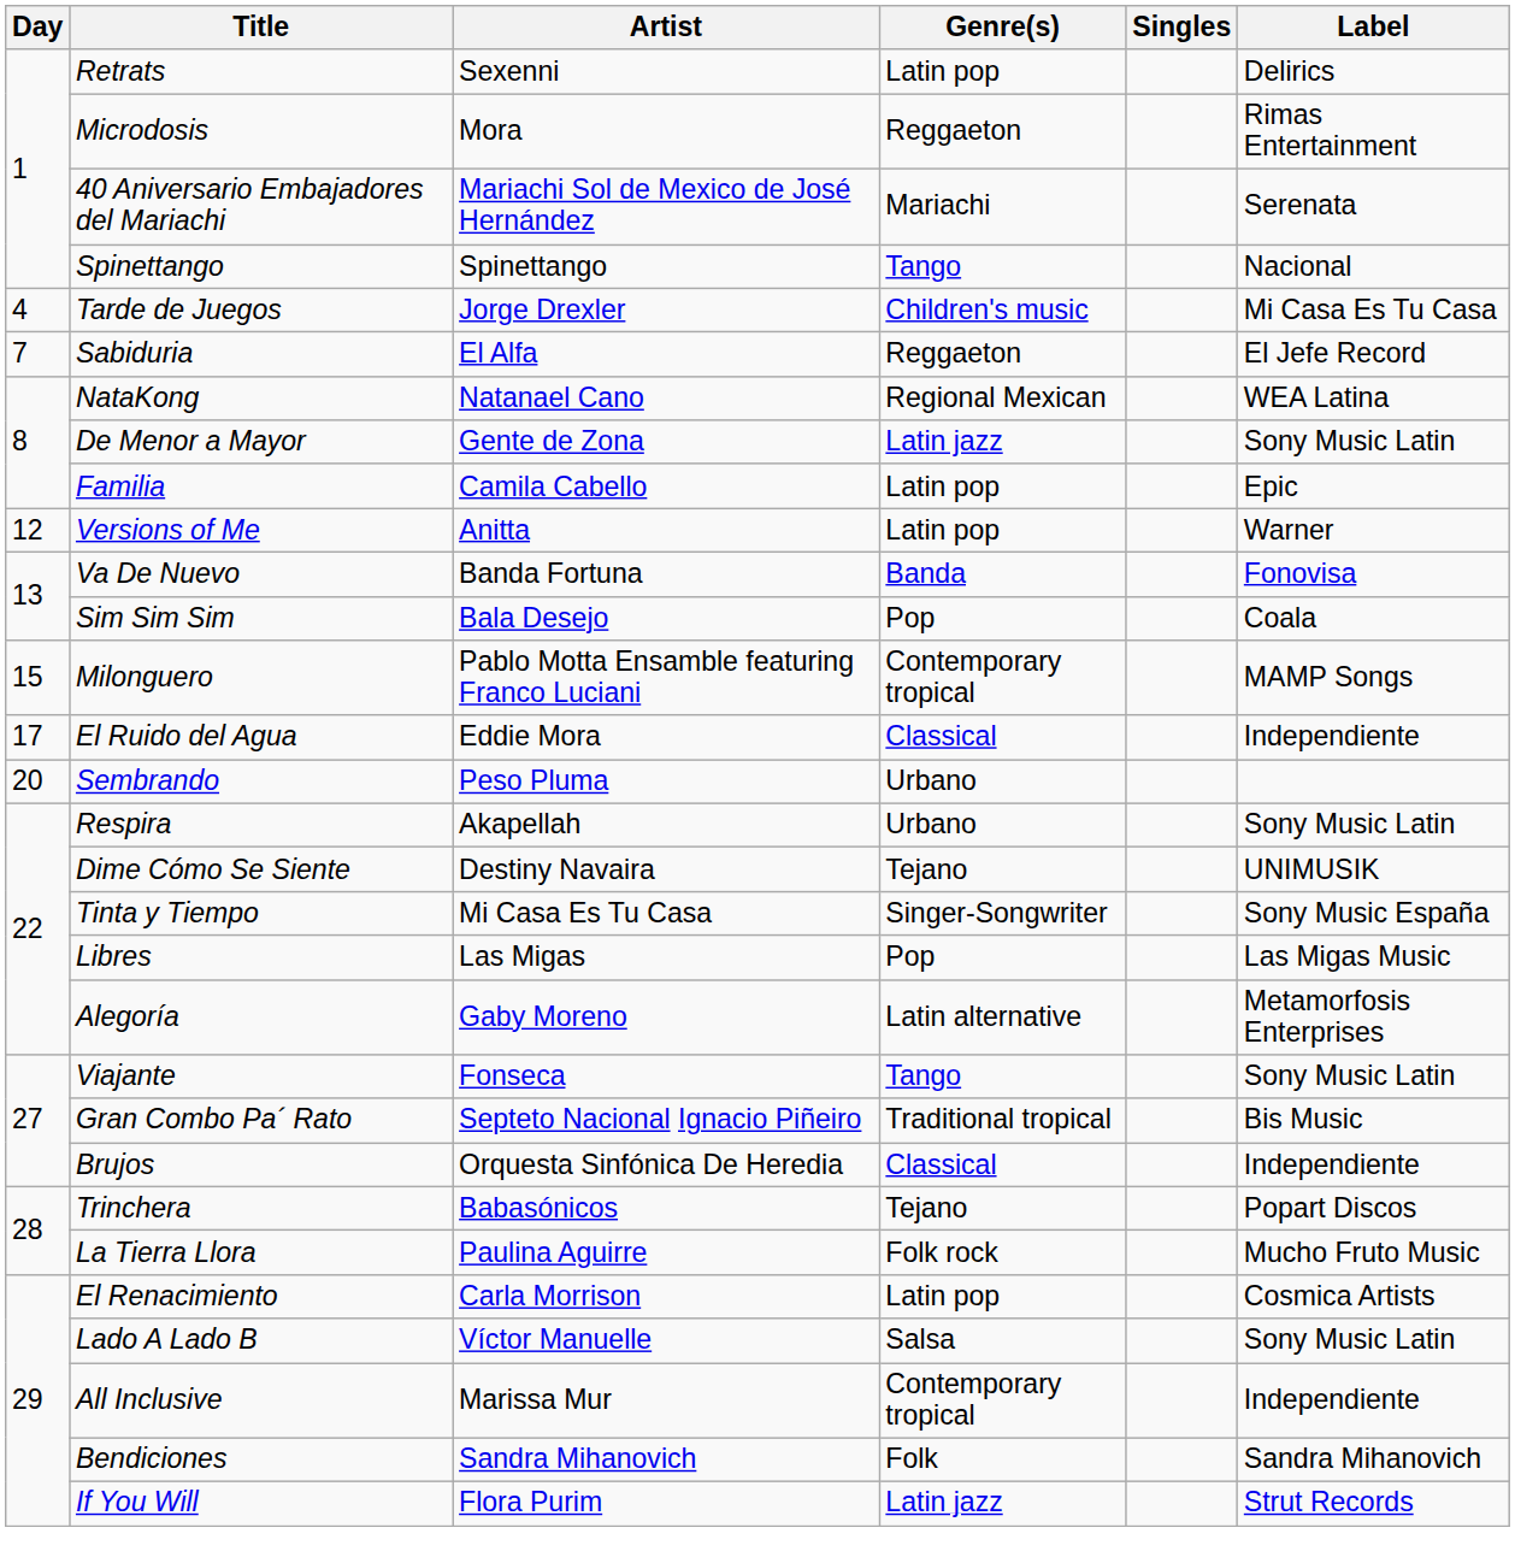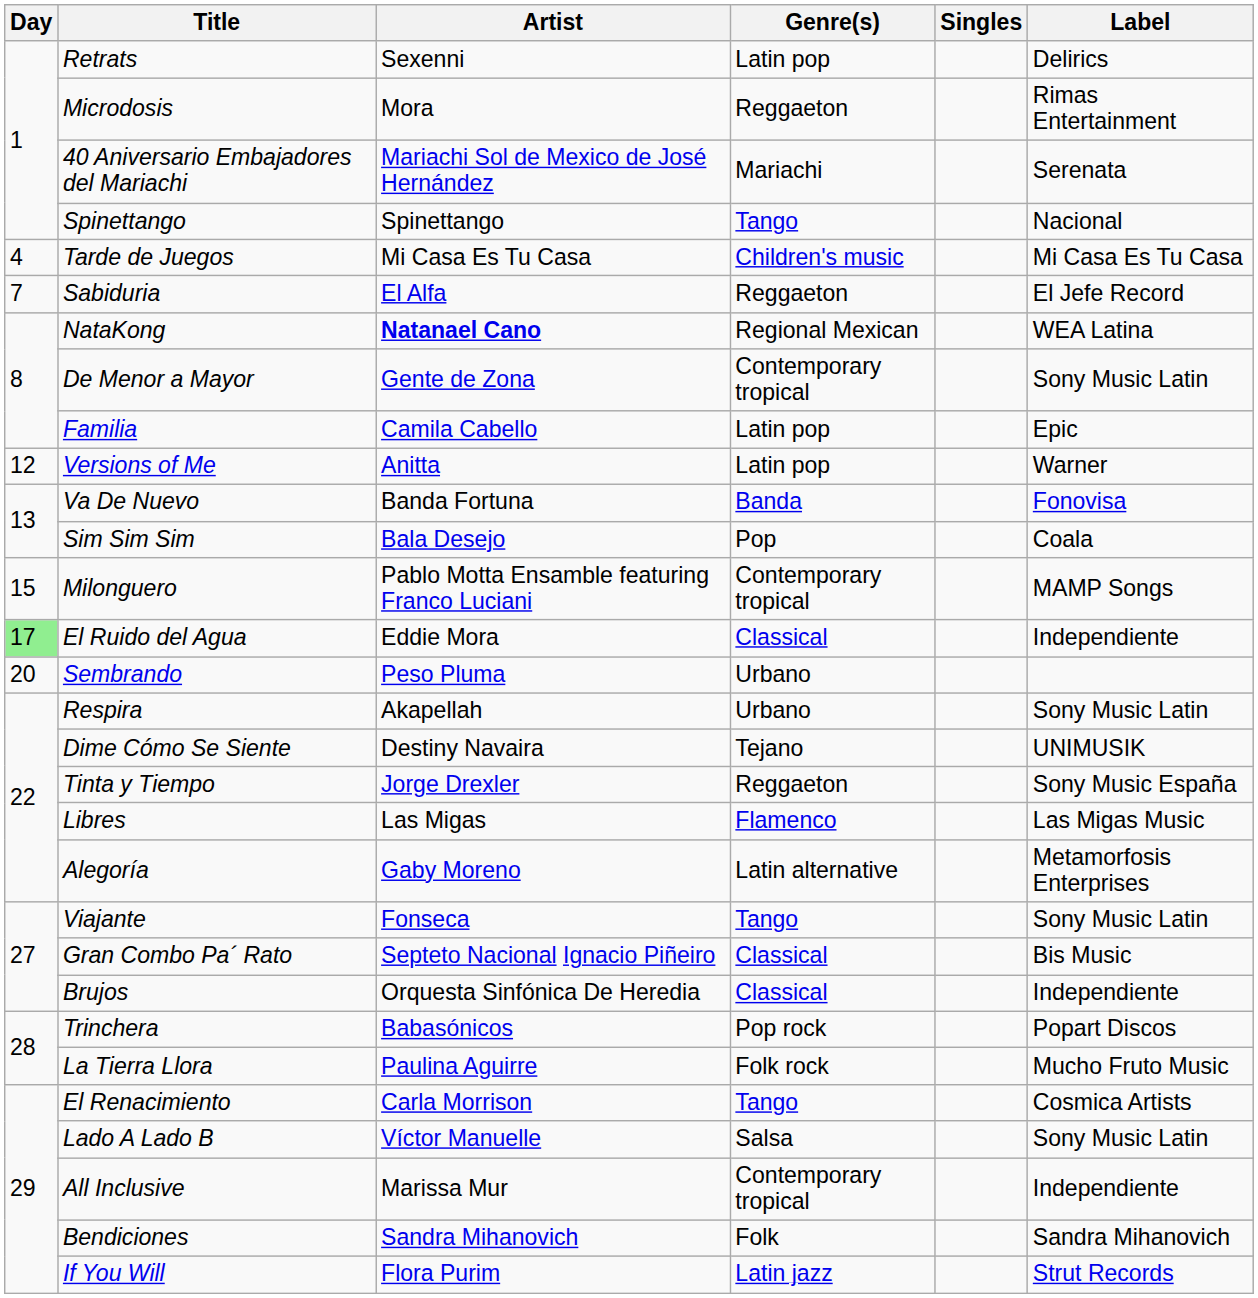Tarde de Juegos | Artist: Jorge Drexler -> Mi Casa Es Tu Casa
NataKong | Artist: normal -> bold
De Menor a Mayor | Genre(s): Latin jazz -> Contemporary tropical
El Ruido del Agua | Day: no background -> lightgreen background
Tinta y Tiempo | Artist: Mi Casa Es Tu Casa -> Jorge Drexler
Tinta y Tiempo | Genre(s): Singer-Songwriter -> Reggaeton
Libres | Genre(s): Pop -> Flamenco
Gran Combo Pa´ Rato | Genre(s): Traditional tropical -> Classical
Trinchera | Genre(s): Tejano -> Pop rock
El Renacimiento | Genre(s): Latin pop -> Tango
